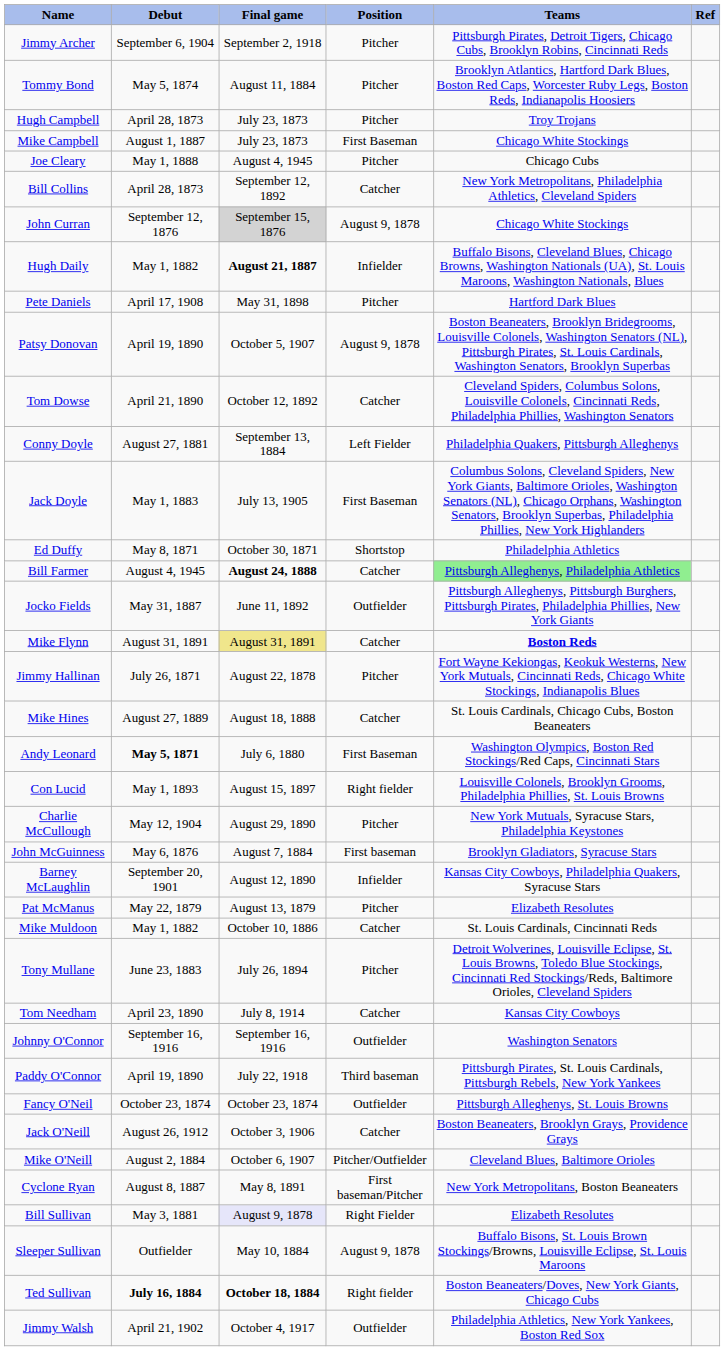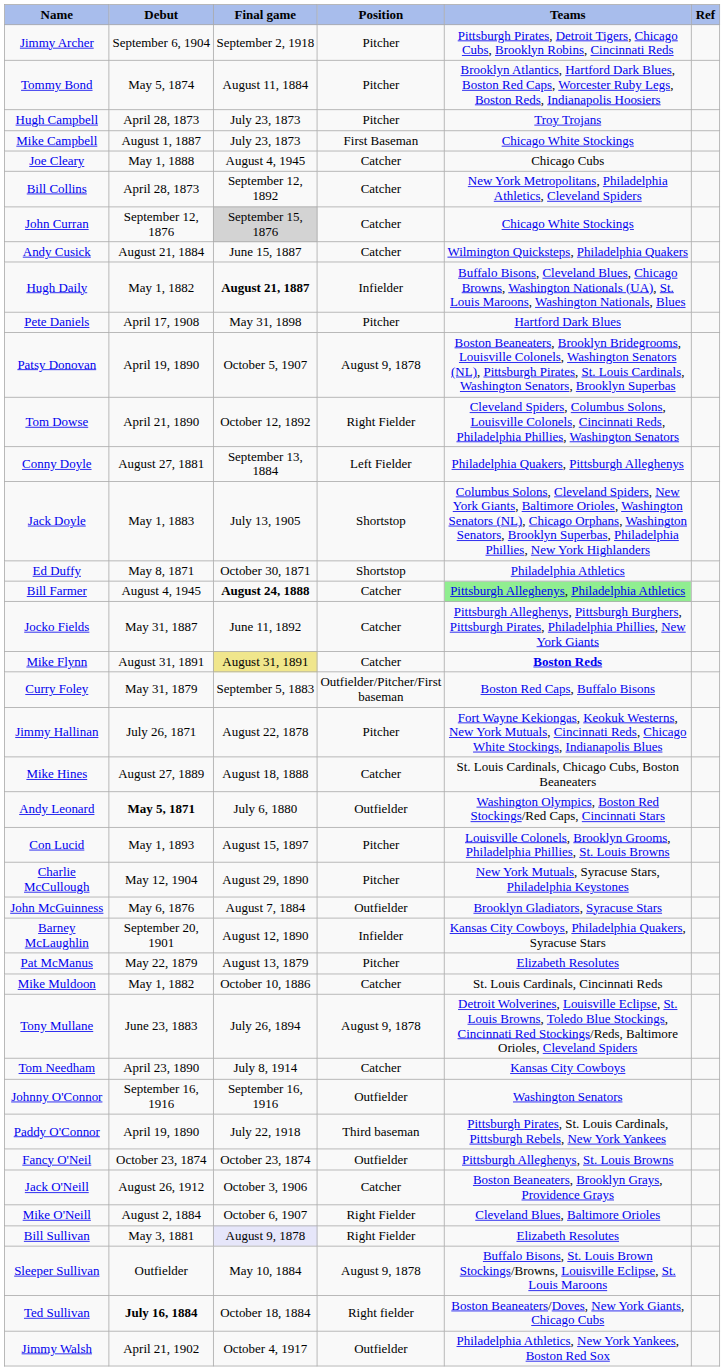Joe Cleary | Position: Pitcher -> Catcher
John Curran | Position: August 9, 1878 -> Catcher
+ row: Andy Cusick | August 21, 1884 | June 15, 1887 | Catcher | Wilmington Quicksteps, Philadelphia Quakers
Tom Dowse | Position: Catcher -> Right Fielder
Jack Doyle | Position: First Baseman -> Shortstop
Jocko Fields | Position: Outfielder -> Catcher
+ row: Curry Foley | May 31, 1879 | September 5, 1883 | Outfielder/Pitcher/First baseman | Boston Red Caps, Buffalo Bisons
Andy Leonard | Position: First Baseman -> Outfielder
Con Lucid | Position: Right fielder -> Pitcher
John McGuinness | Position: First baseman -> Outfielder
Tony Mullane | Position: Pitcher -> August 9, 1878
Mike O'Neill | Position: Pitcher/Outfielder -> Right Fielder
- row: Cyclone Ryan | August 8, 1887 | May 8, 1891 | First baseman/Pitcher | New York Metropolitans, Boston Beaneaters
Ted Sullivan | Final game: bold -> normal
